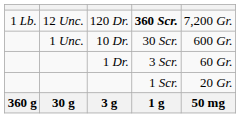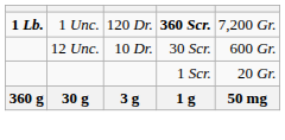120 Dr. | column 1: normal -> bold
120 Dr. | column 2: 12 Unc. -> 1 Unc.
10 Dr. | column 2: 1 Unc. -> 12 Unc.
- row: 1 Dr. | 3 Scr. | 60 Gr.
